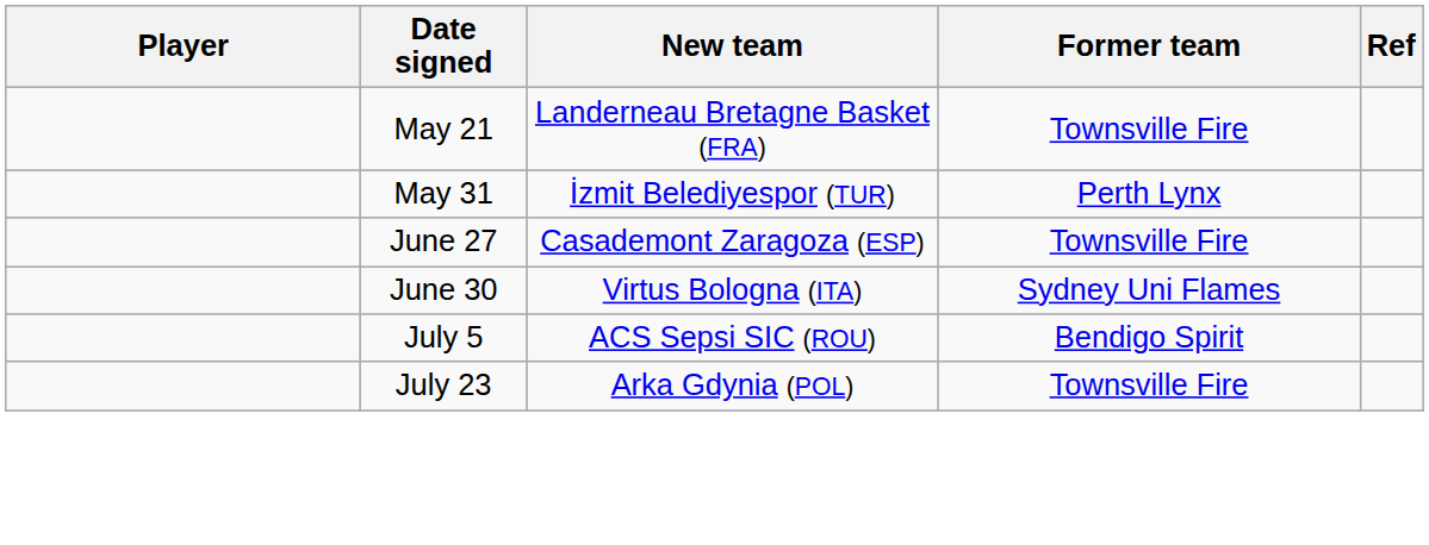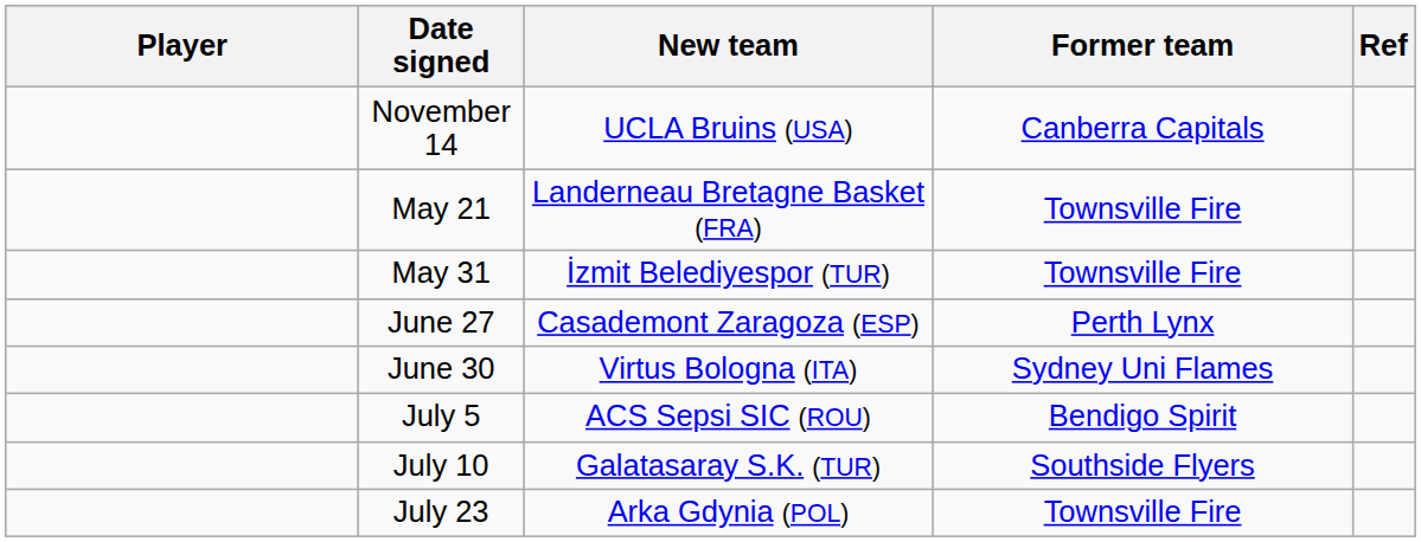+ row: November 14 | UCLA Bruins (USA) | Canberra Capitals
May 31 | Former team: Perth Lynx -> Townsville Fire
June 27 | Former team: Townsville Fire -> Perth Lynx
+ row: July 10 | Galatasaray S.K. (TUR) | Southside Flyers
